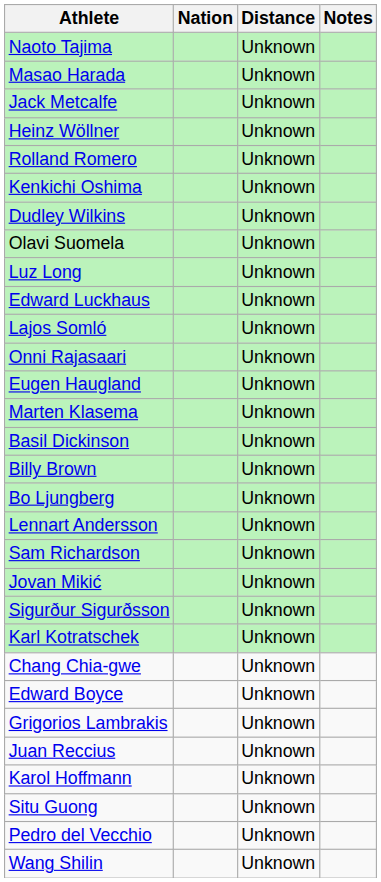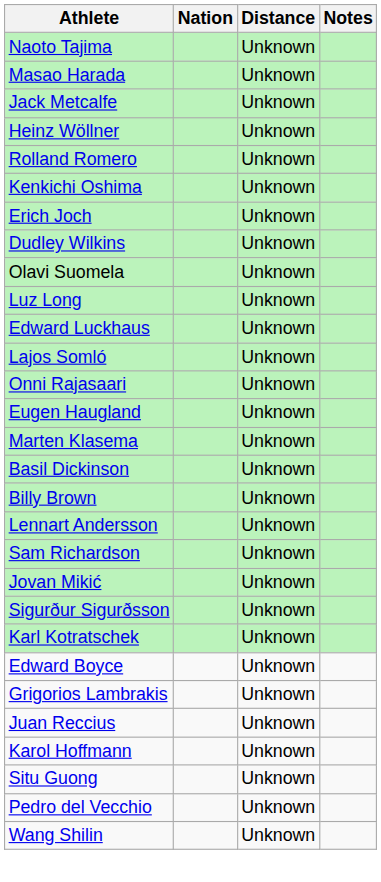+ row: Erich Joch | Unknown
- row: Bo Ljungberg | Unknown
- row: Chang Chia-gwe | Unknown
